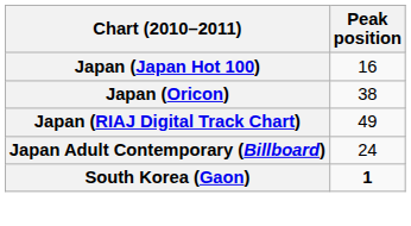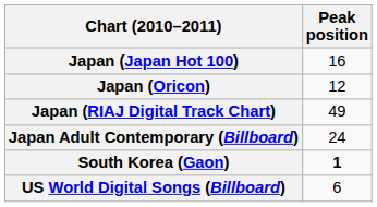Japan (Oricon) | Peak position: 38 -> 12
+ row: US World Digital Songs (Billboard) | 6
